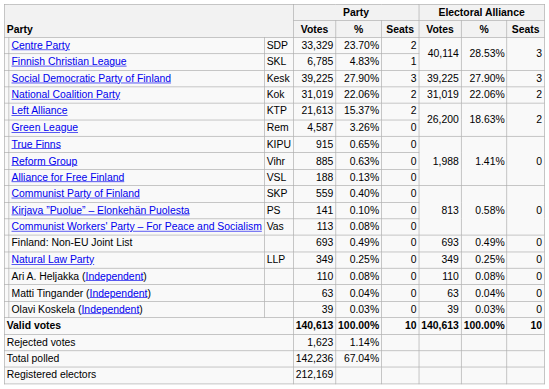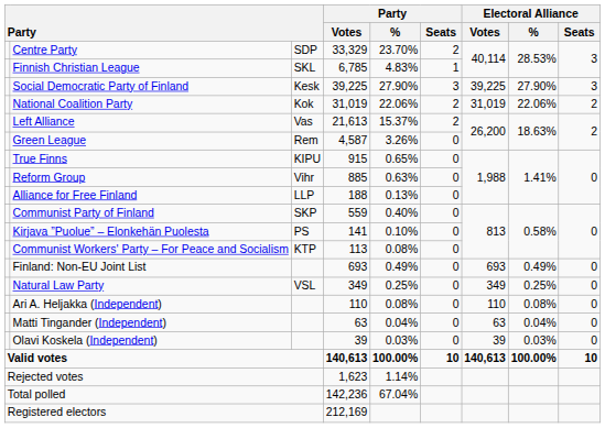Left Alliance | column 3: KTP -> Vas
Alliance for Free Finland | column 3: VSL -> LLP
Communist Workers' Party – For Peace and Socialism | column 3: Vas -> KTP
Natural Law Party | column 3: LLP -> VSL
